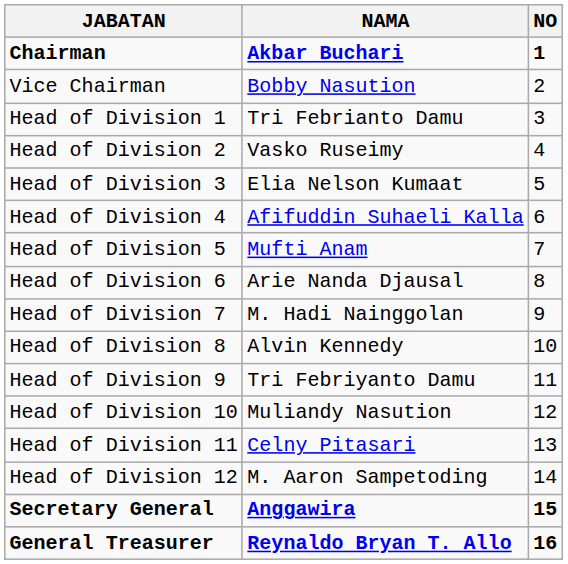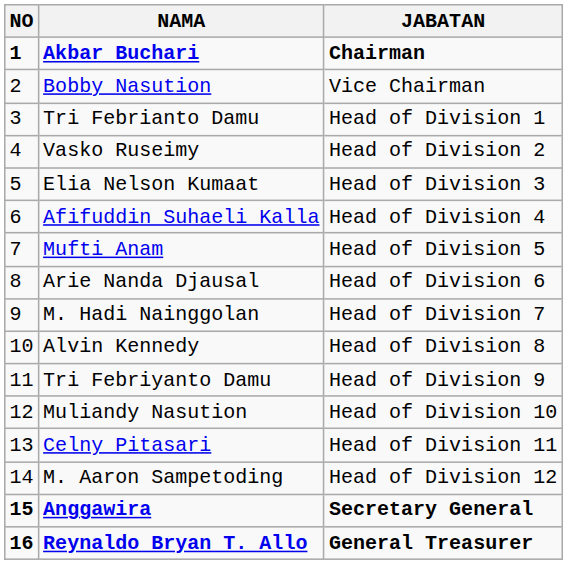columns swapped: NO <-> JABATAN
